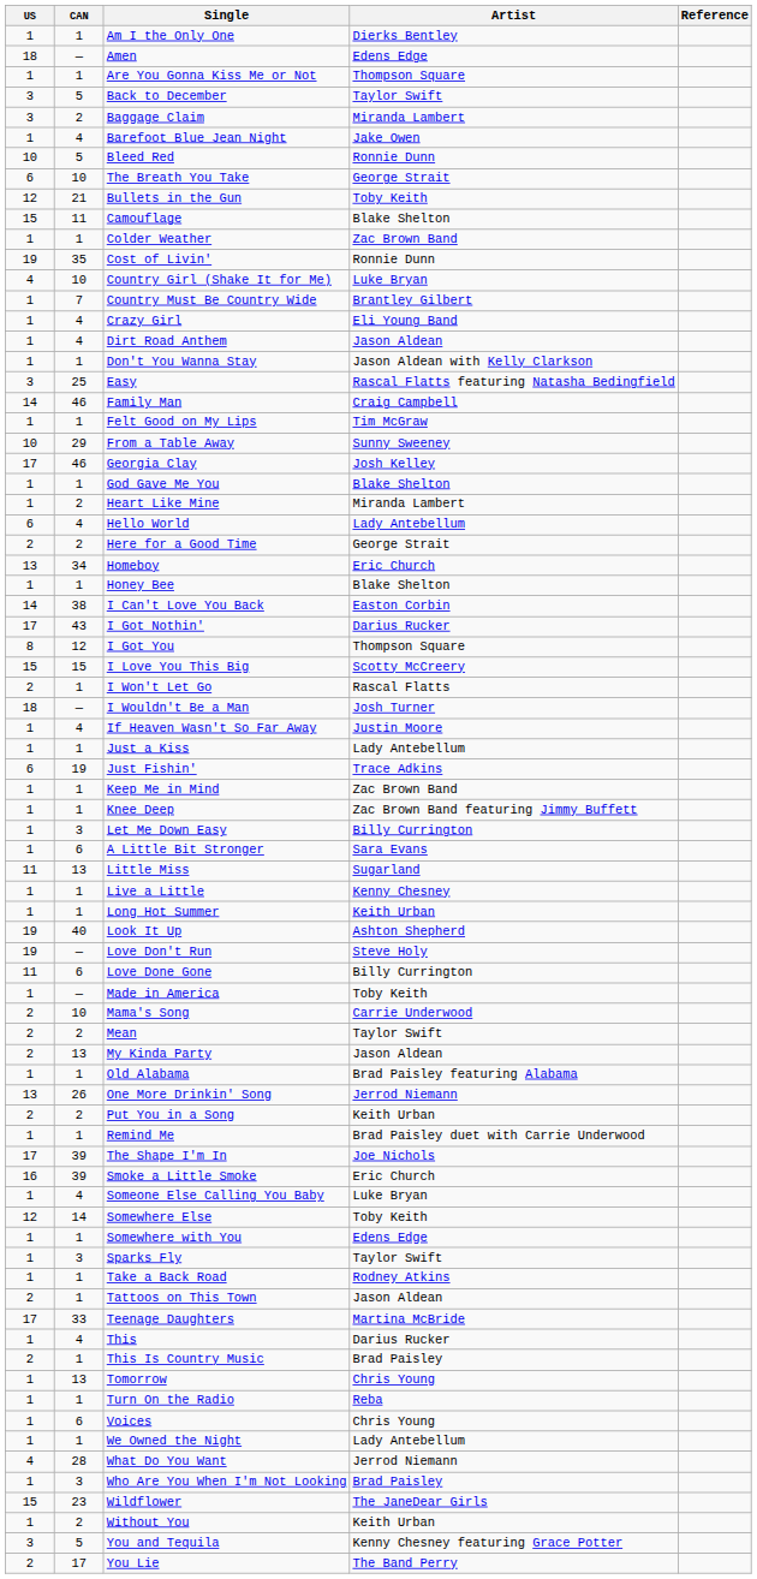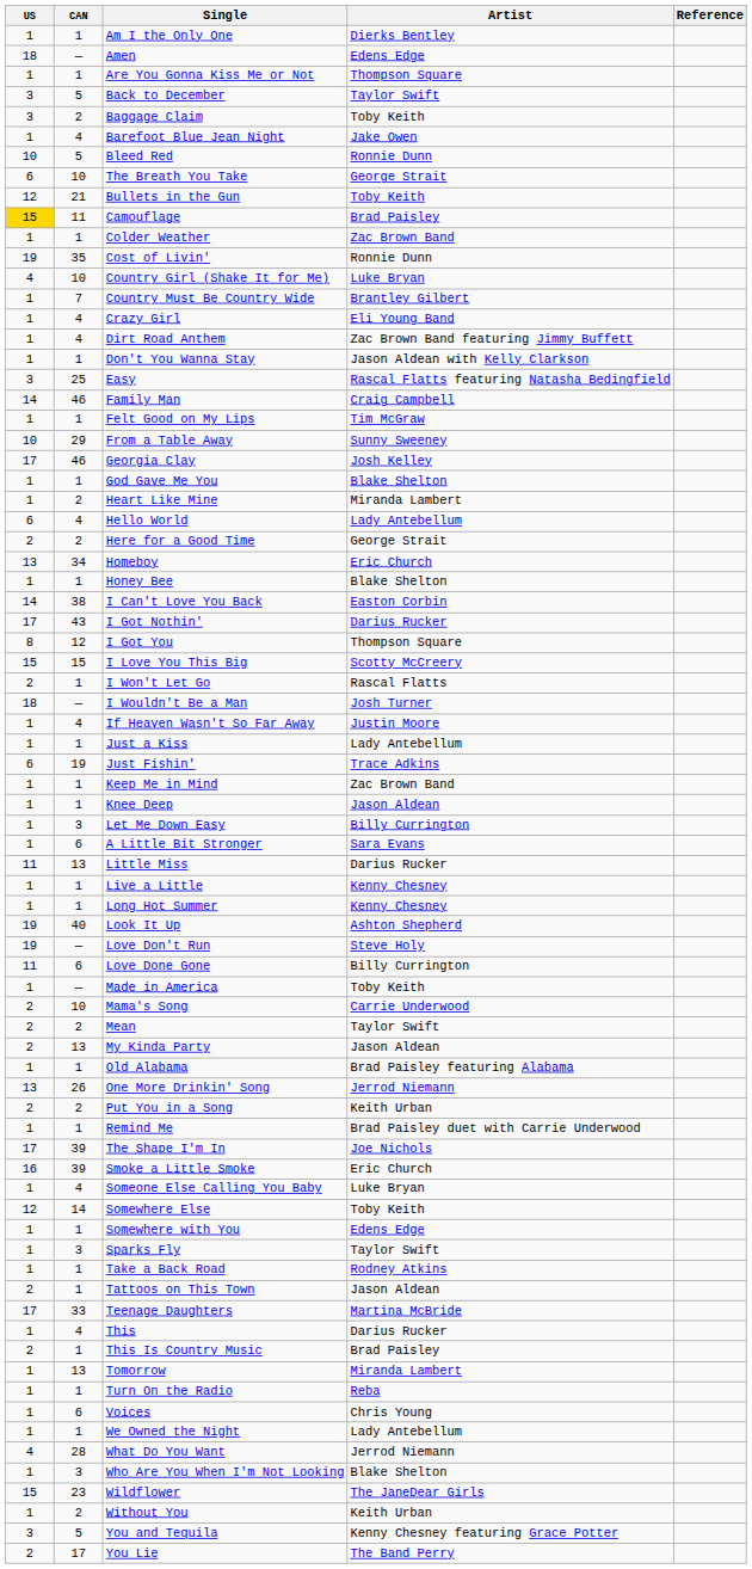Baggage Claim | Artist: Miranda Lambert -> Toby Keith
Camouflage | US: no background -> gold background
Camouflage | Artist: Blake Shelton -> Brad Paisley
Dirt Road Anthem | Artist: Jason Aldean -> Zac Brown Band featuring Jimmy Buffett
Knee Deep | Artist: Zac Brown Band featuring Jimmy Buffett -> Jason Aldean
Little Miss | Artist: Sugarland -> Darius Rucker
Long Hot Summer | Artist: Keith Urban -> Kenny Chesney
Tomorrow | Artist: Chris Young -> Miranda Lambert
Who Are You When I'm Not Looking | Artist: Brad Paisley -> Blake Shelton
